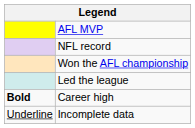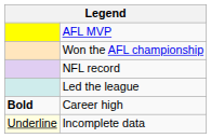rows swapped: Won the AFL championship <-> NFL record
Incomplete data | column 1: no background -> lightyellow background
